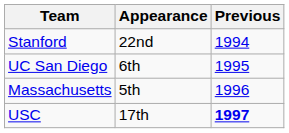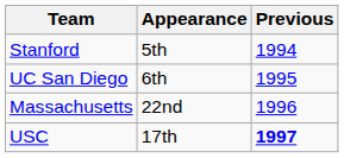Stanford | Appearance: 22nd -> 5th
Massachusetts | Appearance: 5th -> 22nd
